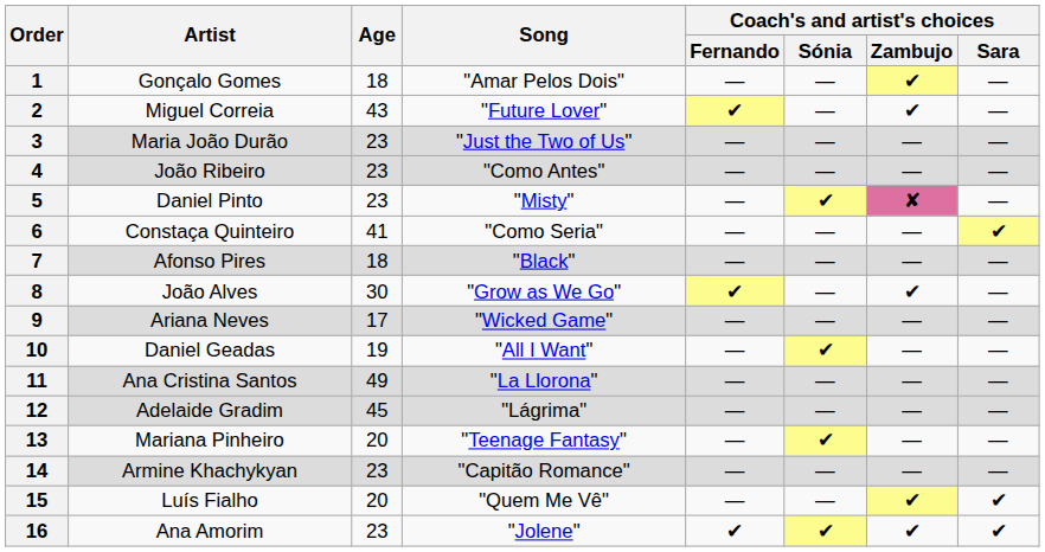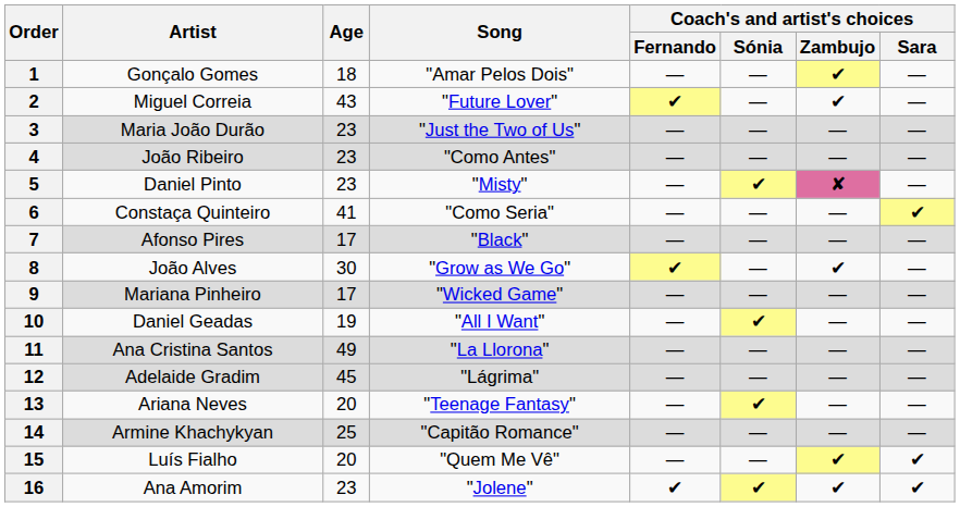7 | Age: 18 -> 17
9 | Artist: Ariana Neves -> Mariana Pinheiro
13 | Artist: Mariana Pinheiro -> Ariana Neves
14 | Age: 23 -> 25
